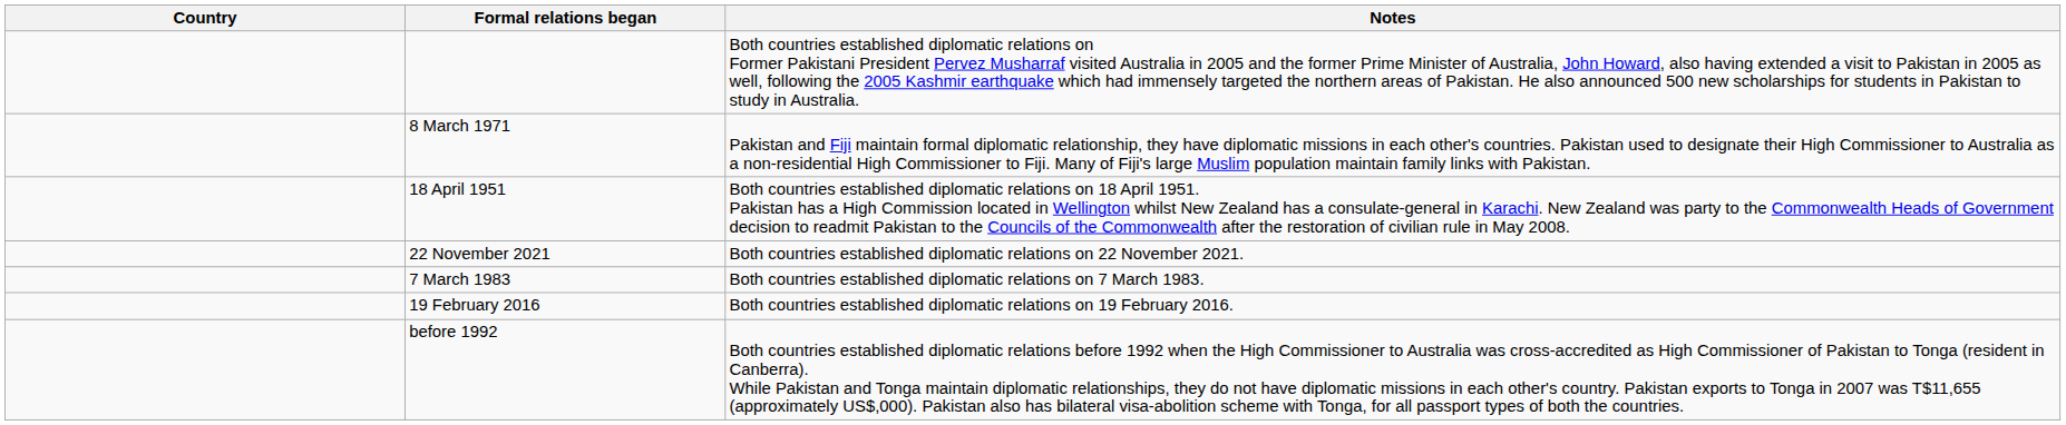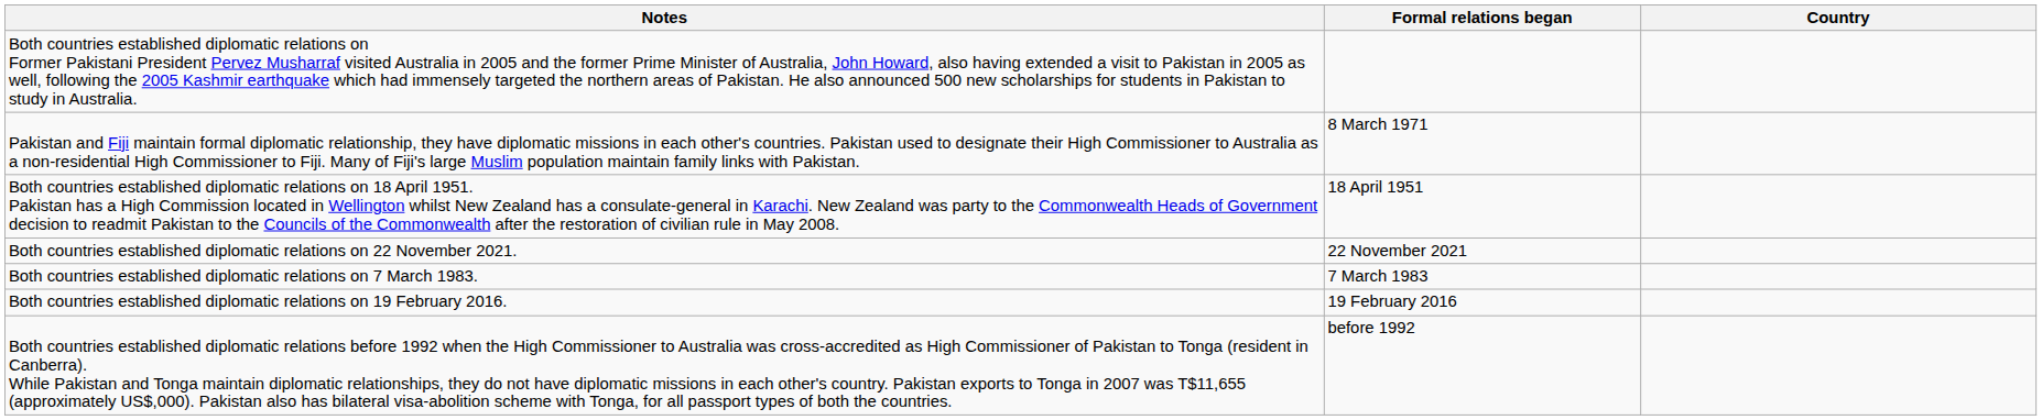columns swapped: Country <-> Notes
